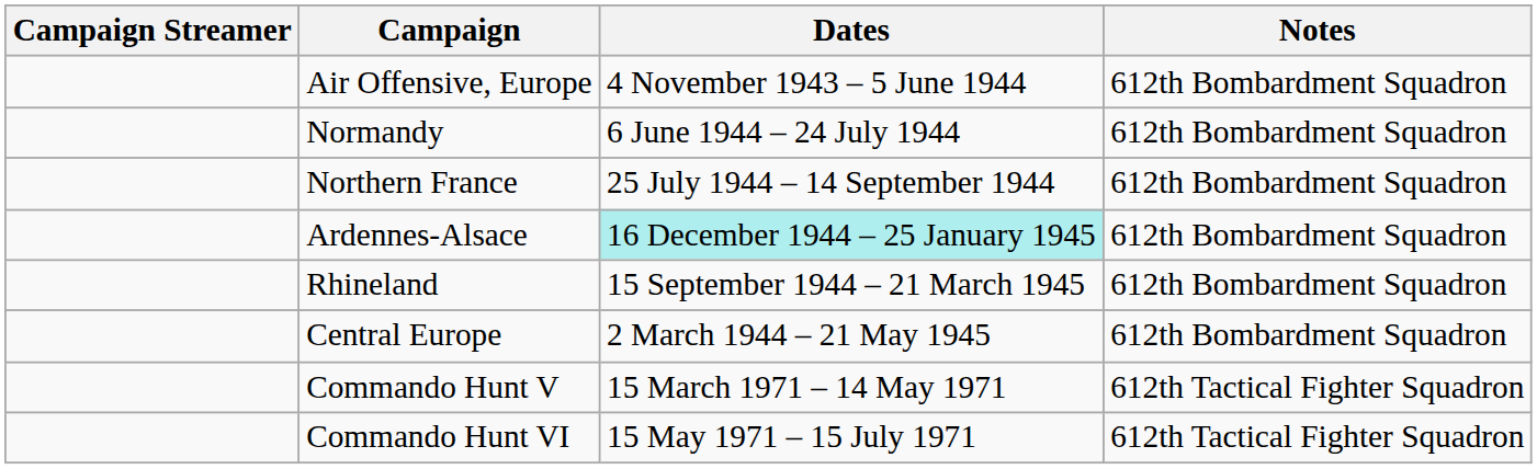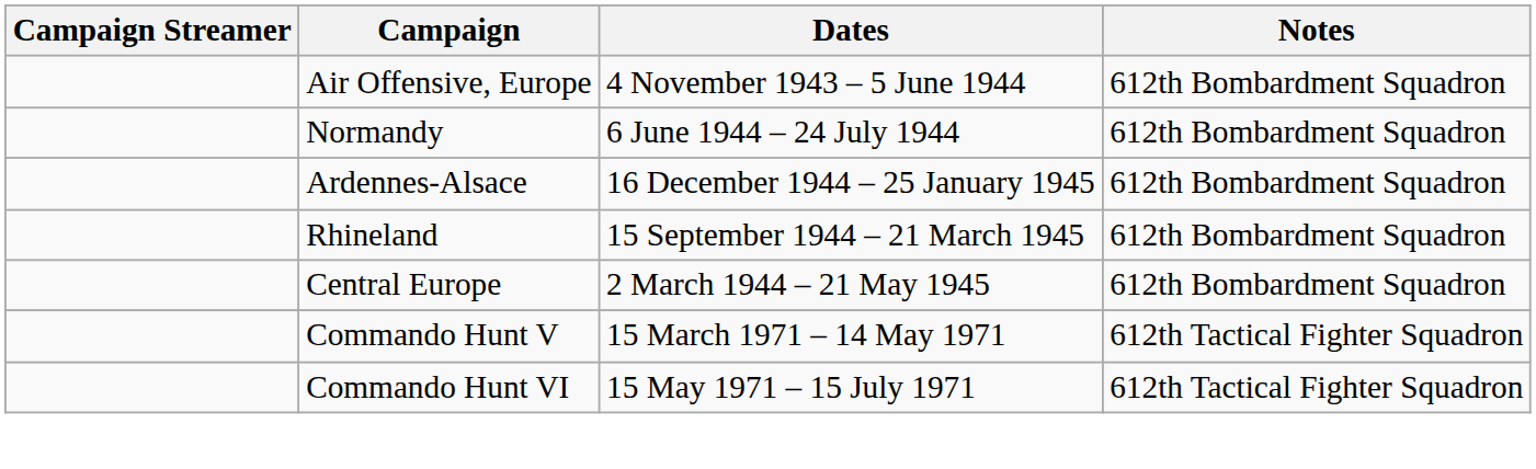- row: Northern France | 25 July 1944 – 14 September 1944 | 612th Bombardment Squadron
Ardennes-Alsace | Dates: paleturquoise background -> no background
